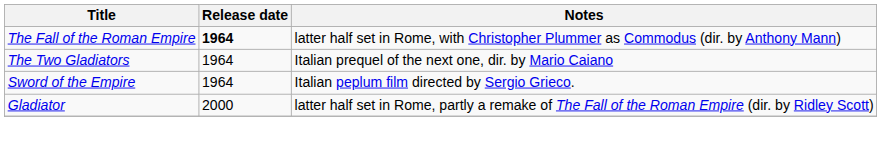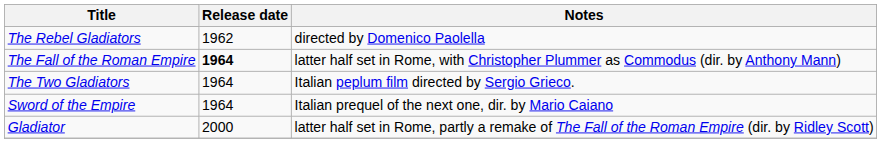+ row: The Rebel Gladiators | 1962 | directed by Domenico Paolella
The Two Gladiators | Notes: Italian prequel of the next one, dir. by Mario Caiano -> Italian peplum film directed by Sergio Grieco.
Sword of the Empire | Notes: Italian peplum film directed by Sergio Grieco. -> Italian prequel of the next one, dir. by Mario Caiano
